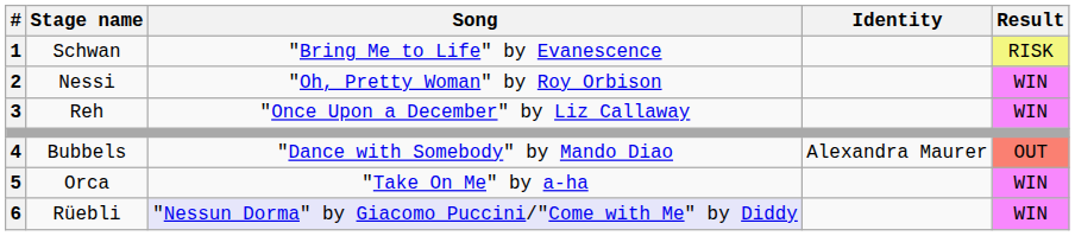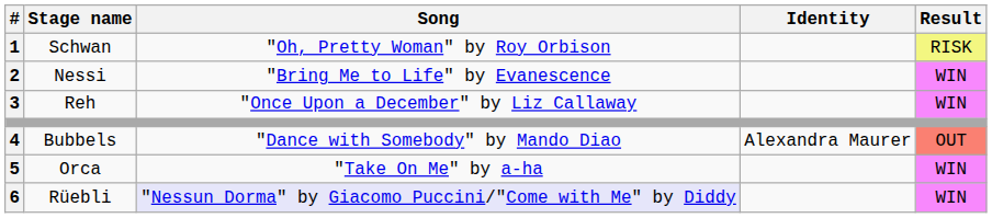Schwan | Song: "Bring Me to Life" by Evanescence -> "Oh, Pretty Woman" by Roy Orbison
Nessi | Song: "Oh, Pretty Woman" by Roy Orbison -> "Bring Me to Life" by Evanescence
